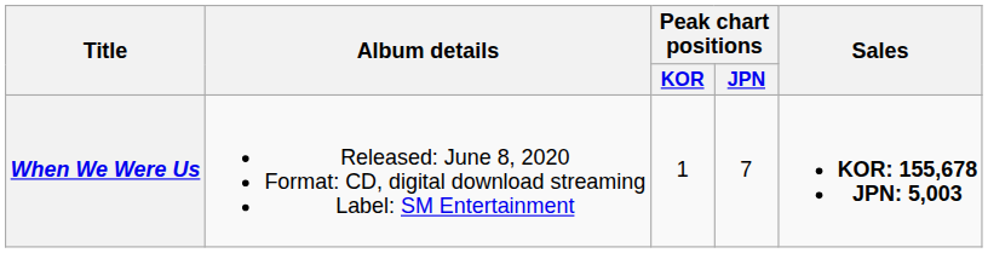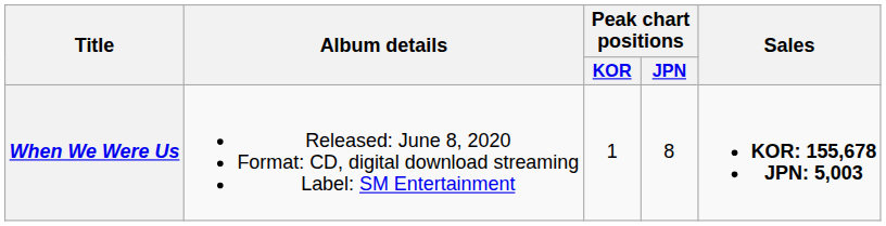When We Were Us | Peak chart positions / JPN: 7 -> 8
